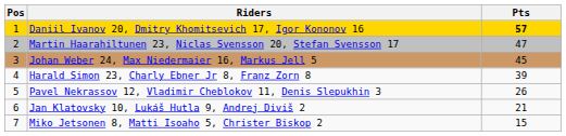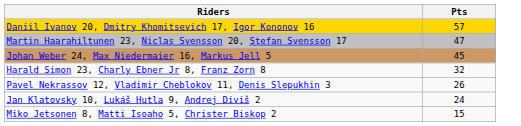- column: Pos | 1 | 2 | 3 | 4 | 5 | 6 | 7
Daniil Ivanov 20, Dmitry Khomitsevich 17, Igor Kononov 16 | Pts: bold -> normal
Harald Simon 23, Charly Ebner Jr 8, Franz Zorn 8 | Pts: 39 -> 32
Jan Klatovsky 10, Lukáš Hutla 9, Andrej Diviš 2 | Pts: 21 -> 24
